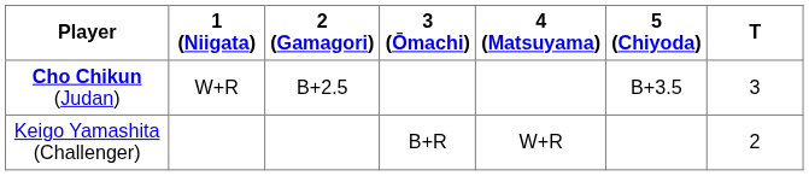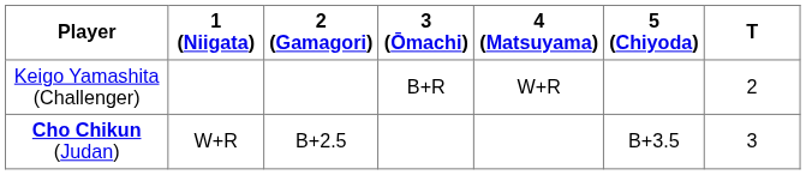rows swapped: Cho Chikun (Judan) <-> Keigo Yamashita (Challenger)
